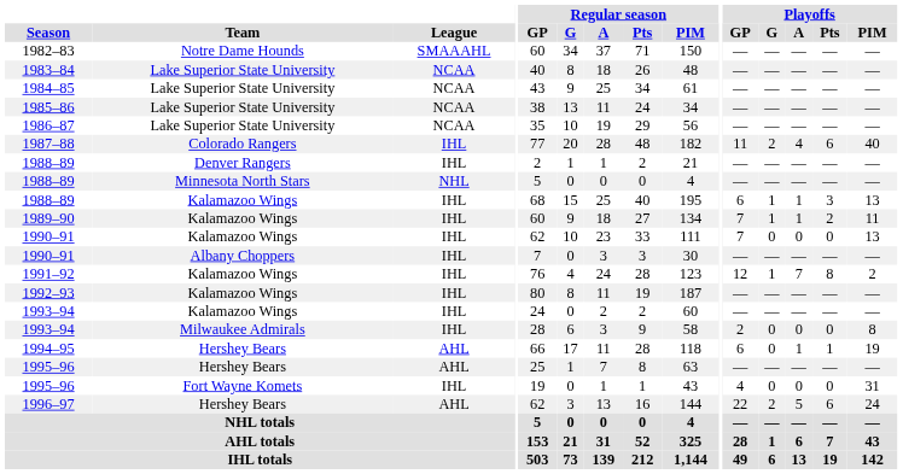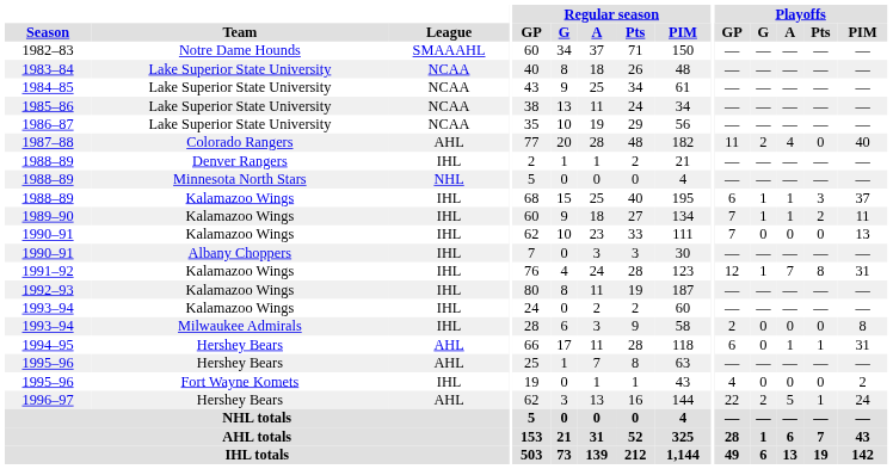1987–88 | League: IHL -> AHL
1987–88 | Playoffs / Pts: 6 -> 0
1988–89 / Kalamazoo Wings | Playoffs / PIM: 13 -> 37
1991–92 | Playoffs / PIM: 2 -> 31
1994–95 | Playoffs / PIM: 19 -> 31
1995–96 / Fort Wayne Komets | Playoffs / PIM: 31 -> 2
1996–97 | Playoffs / Pts: 6 -> 1
